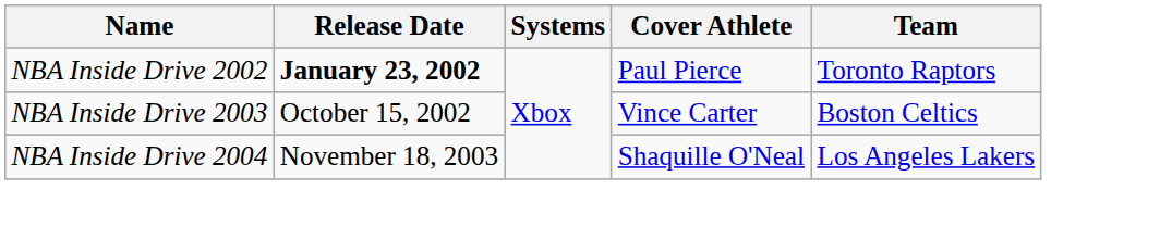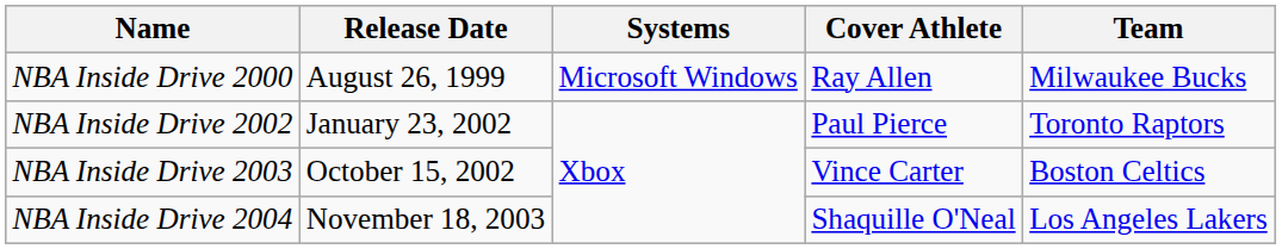+ row: NBA Inside Drive 2000 | August 26, 1999 | Microsoft Windows | Ray Allen | Milwaukee Bucks
NBA Inside Drive 2002 | Release Date: bold -> normal
